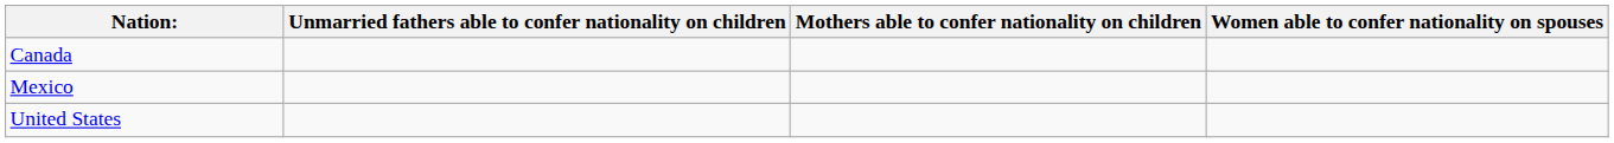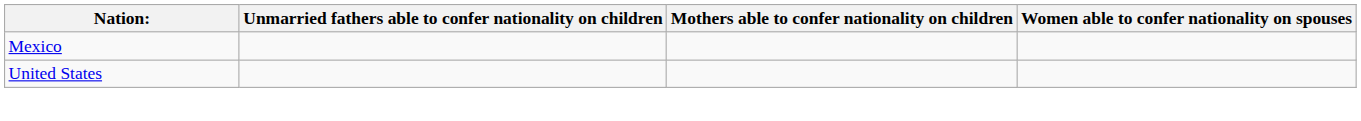- row: Canada
